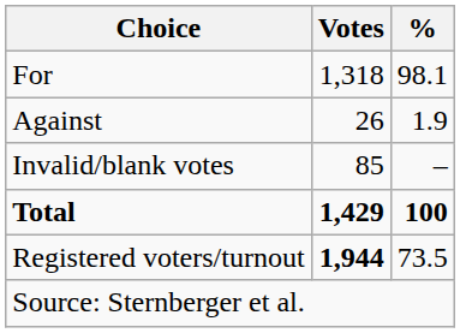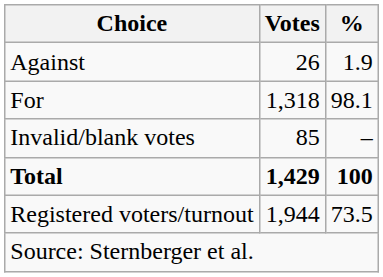rows swapped: For <-> Against
Registered voters/turnout | Votes: bold -> normal
